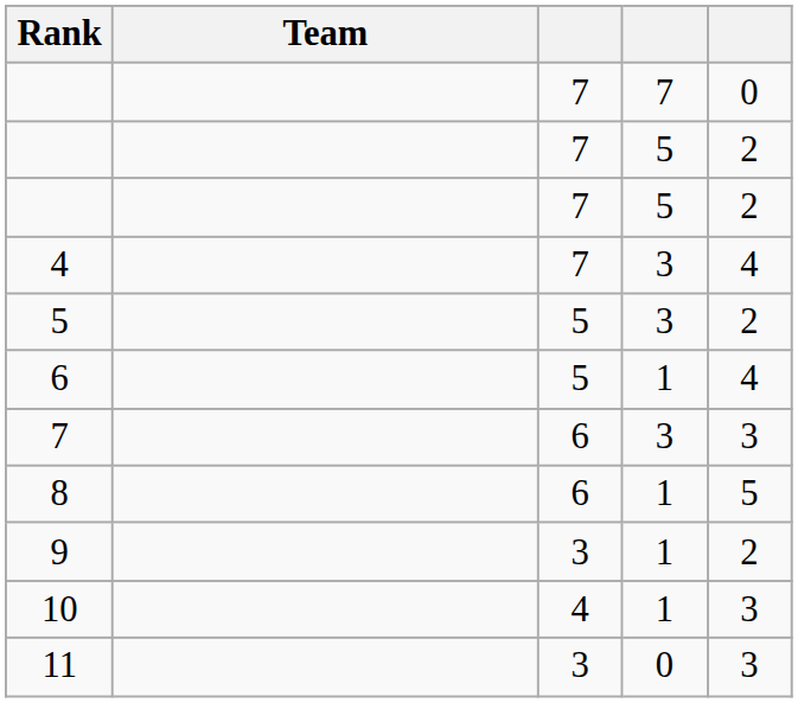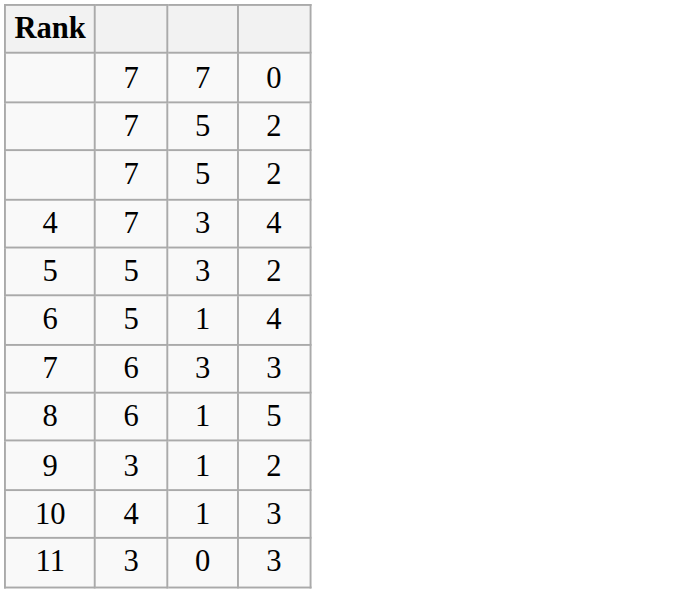- column: Team
